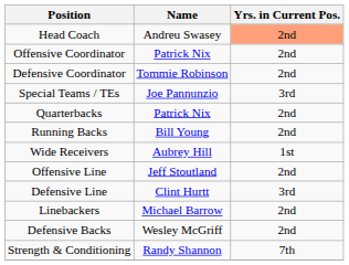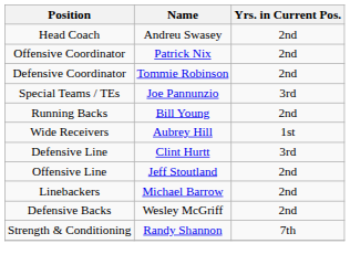Head Coach | Yrs. in Current Pos.: lightsalmon background -> no background
- row: Quarterbacks | Patrick Nix | 2nd
rows swapped: Offensive Line <-> Defensive Line
